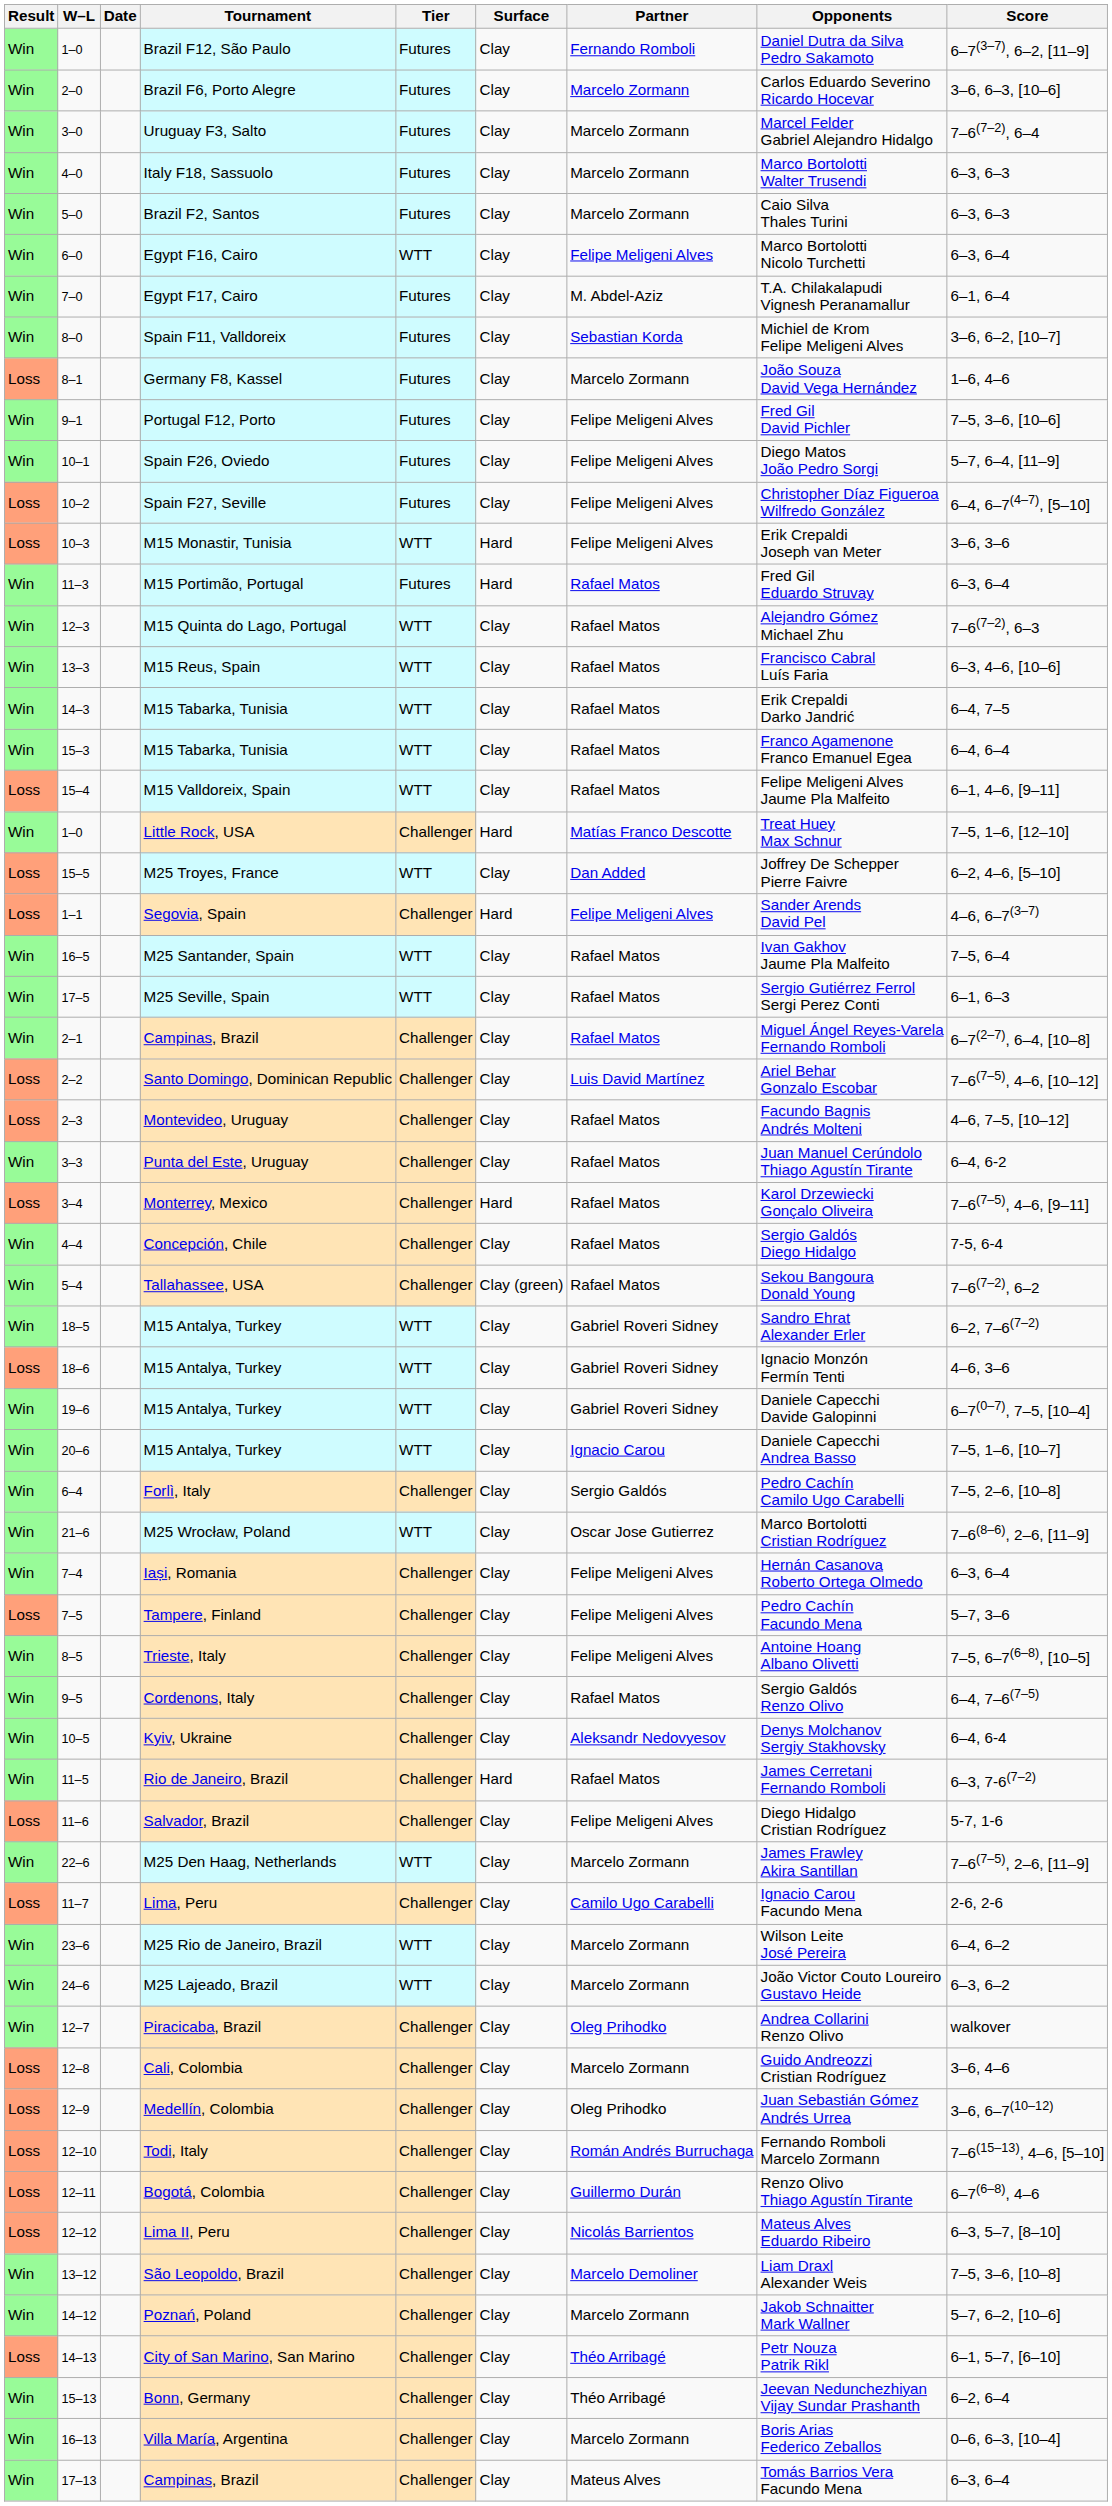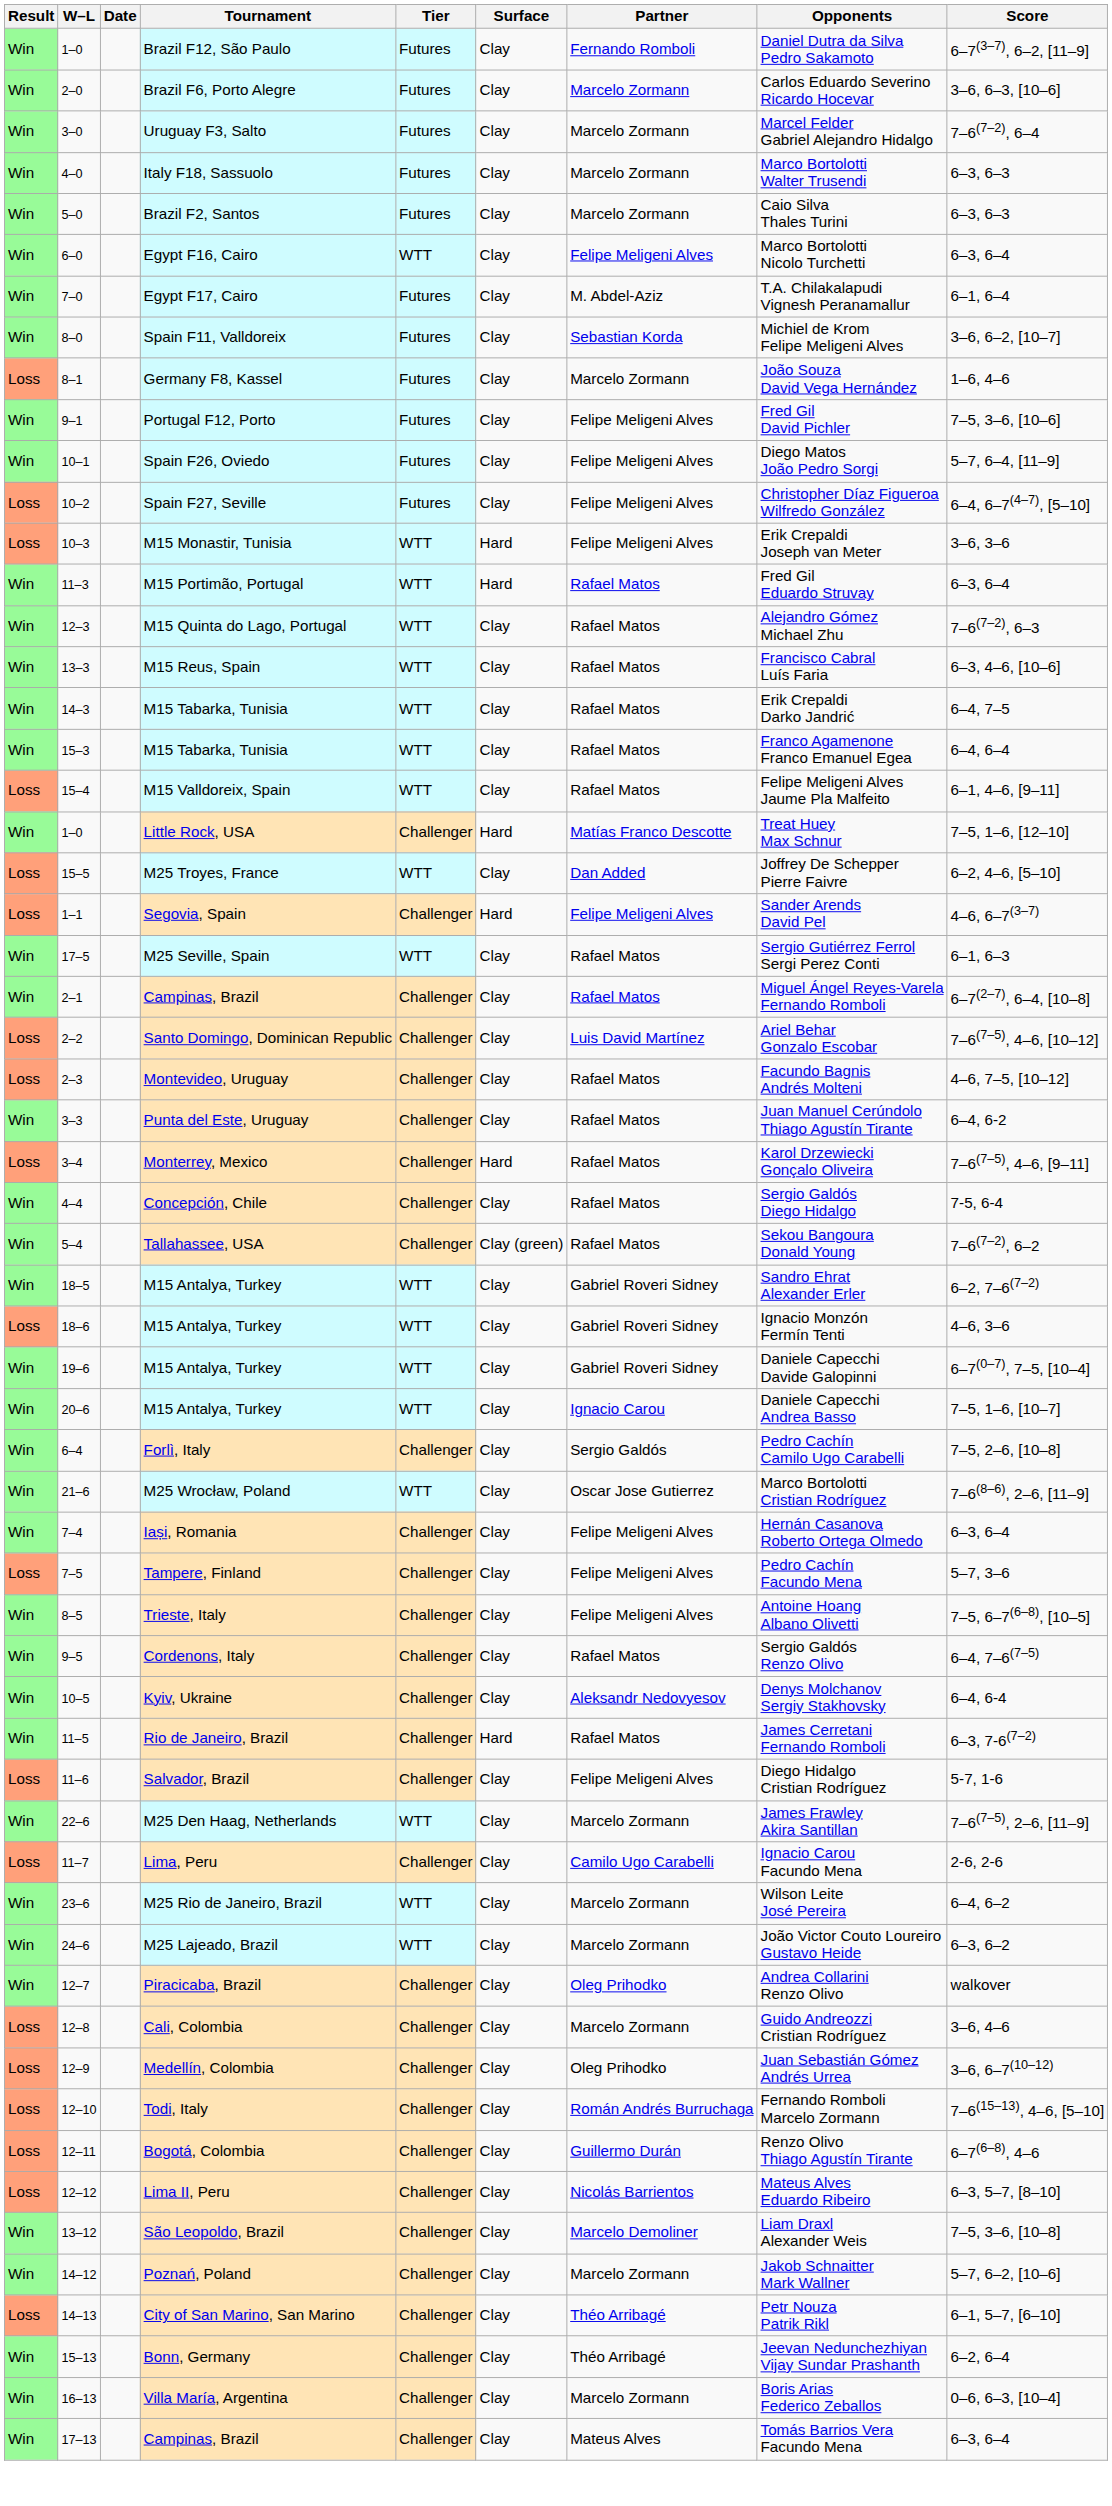M15 Portimão, Portugal | Tier: Futures -> WTT
- row: Win | 16–5 | M25 Santander, Spain | WTT | Clay | Rafael Matos | Ivan Gakhov Jaume Pla Malfeito | 7–5, 6–4
